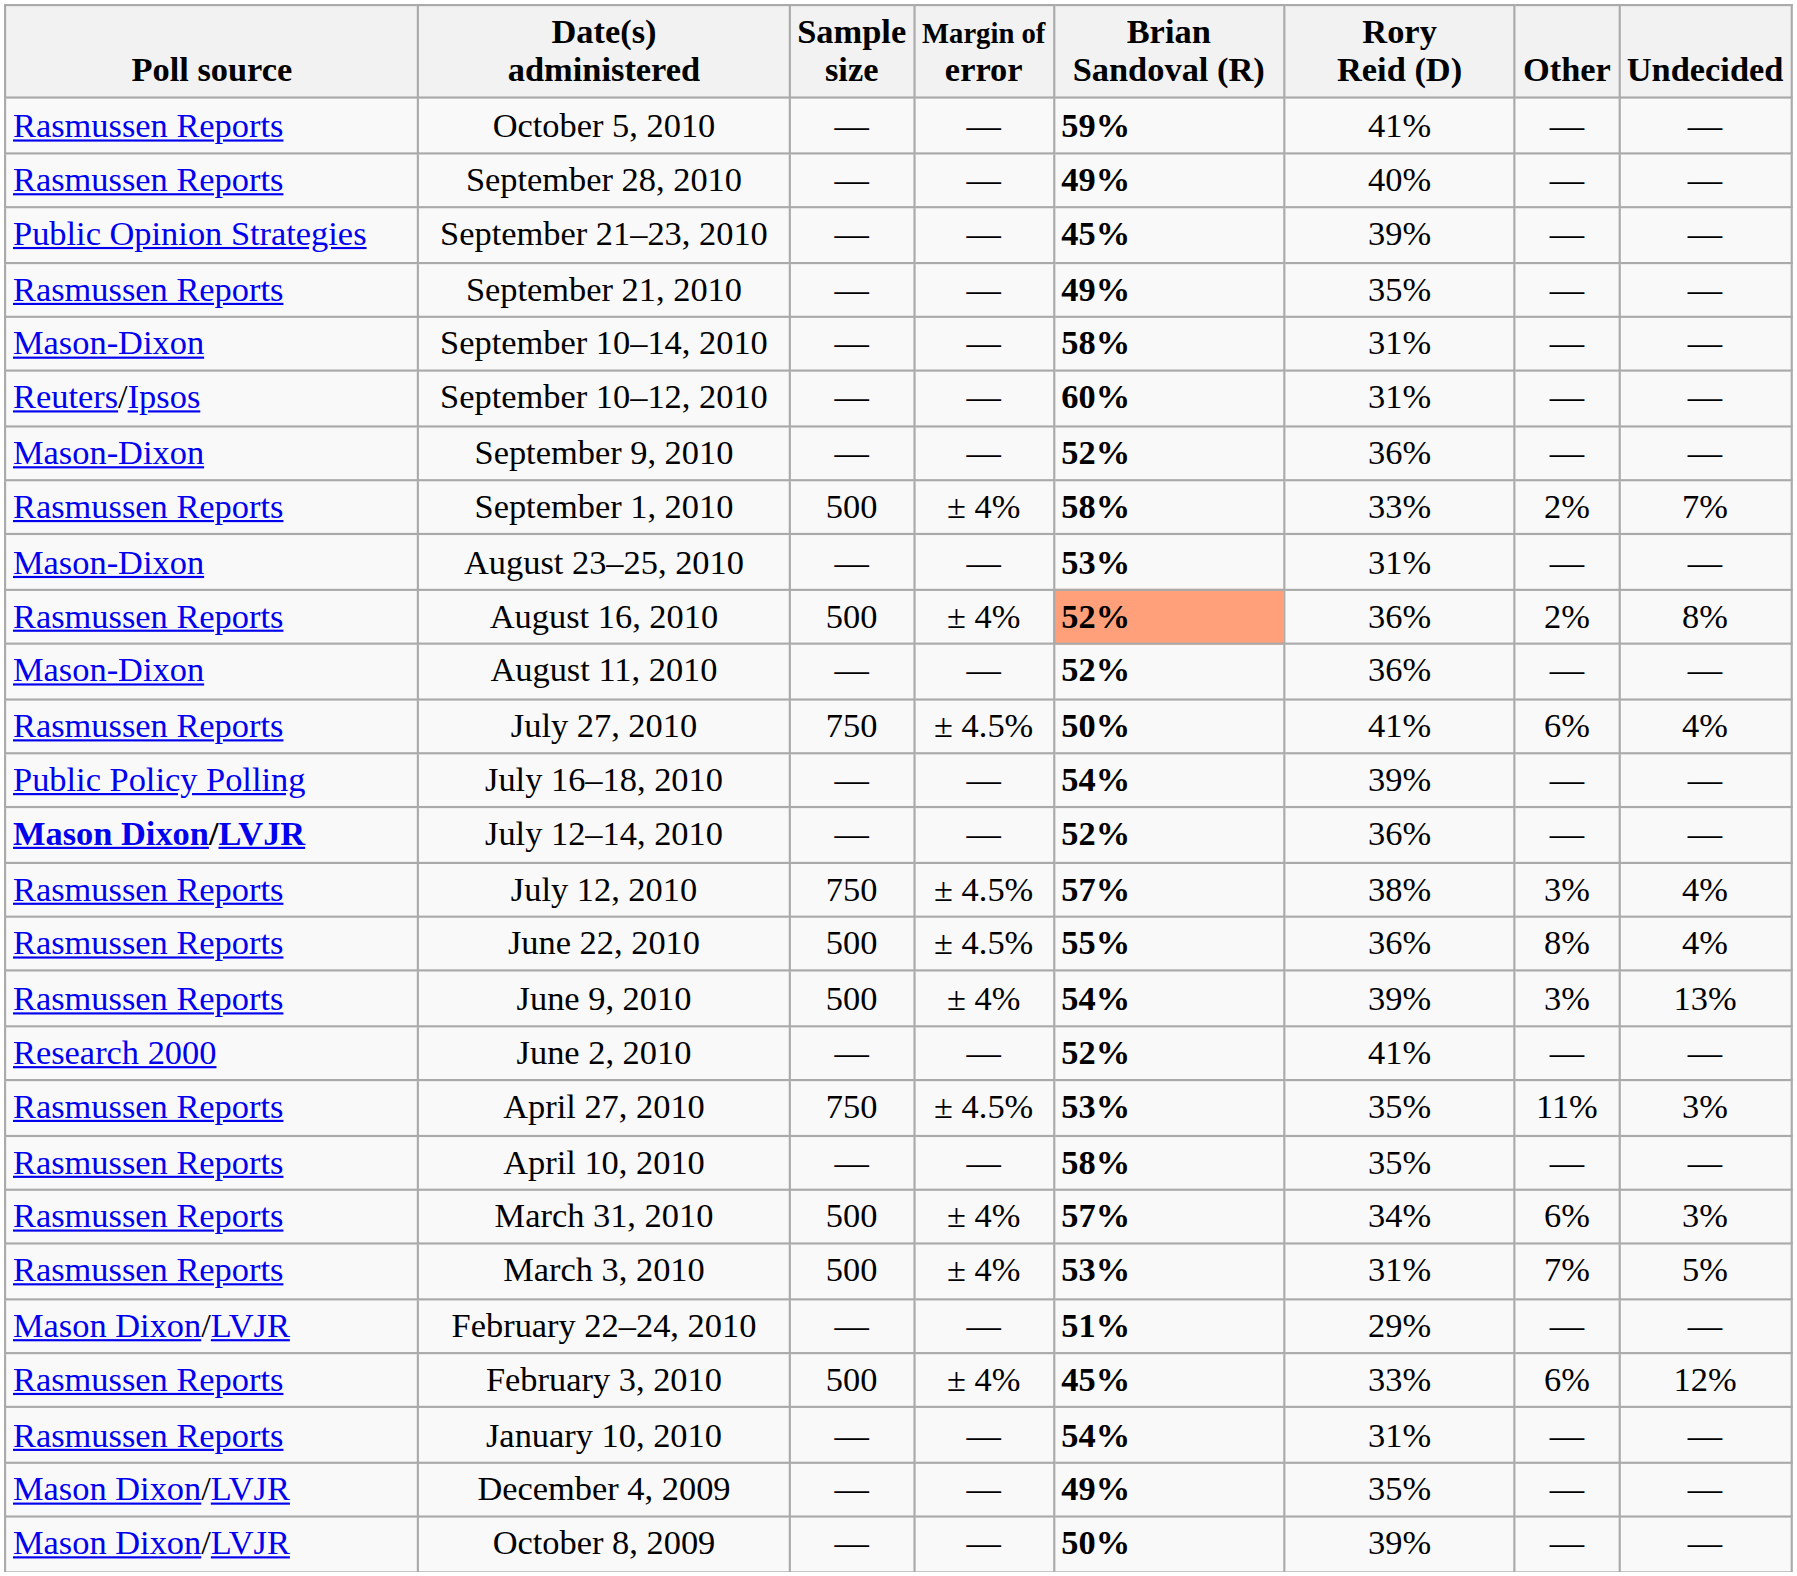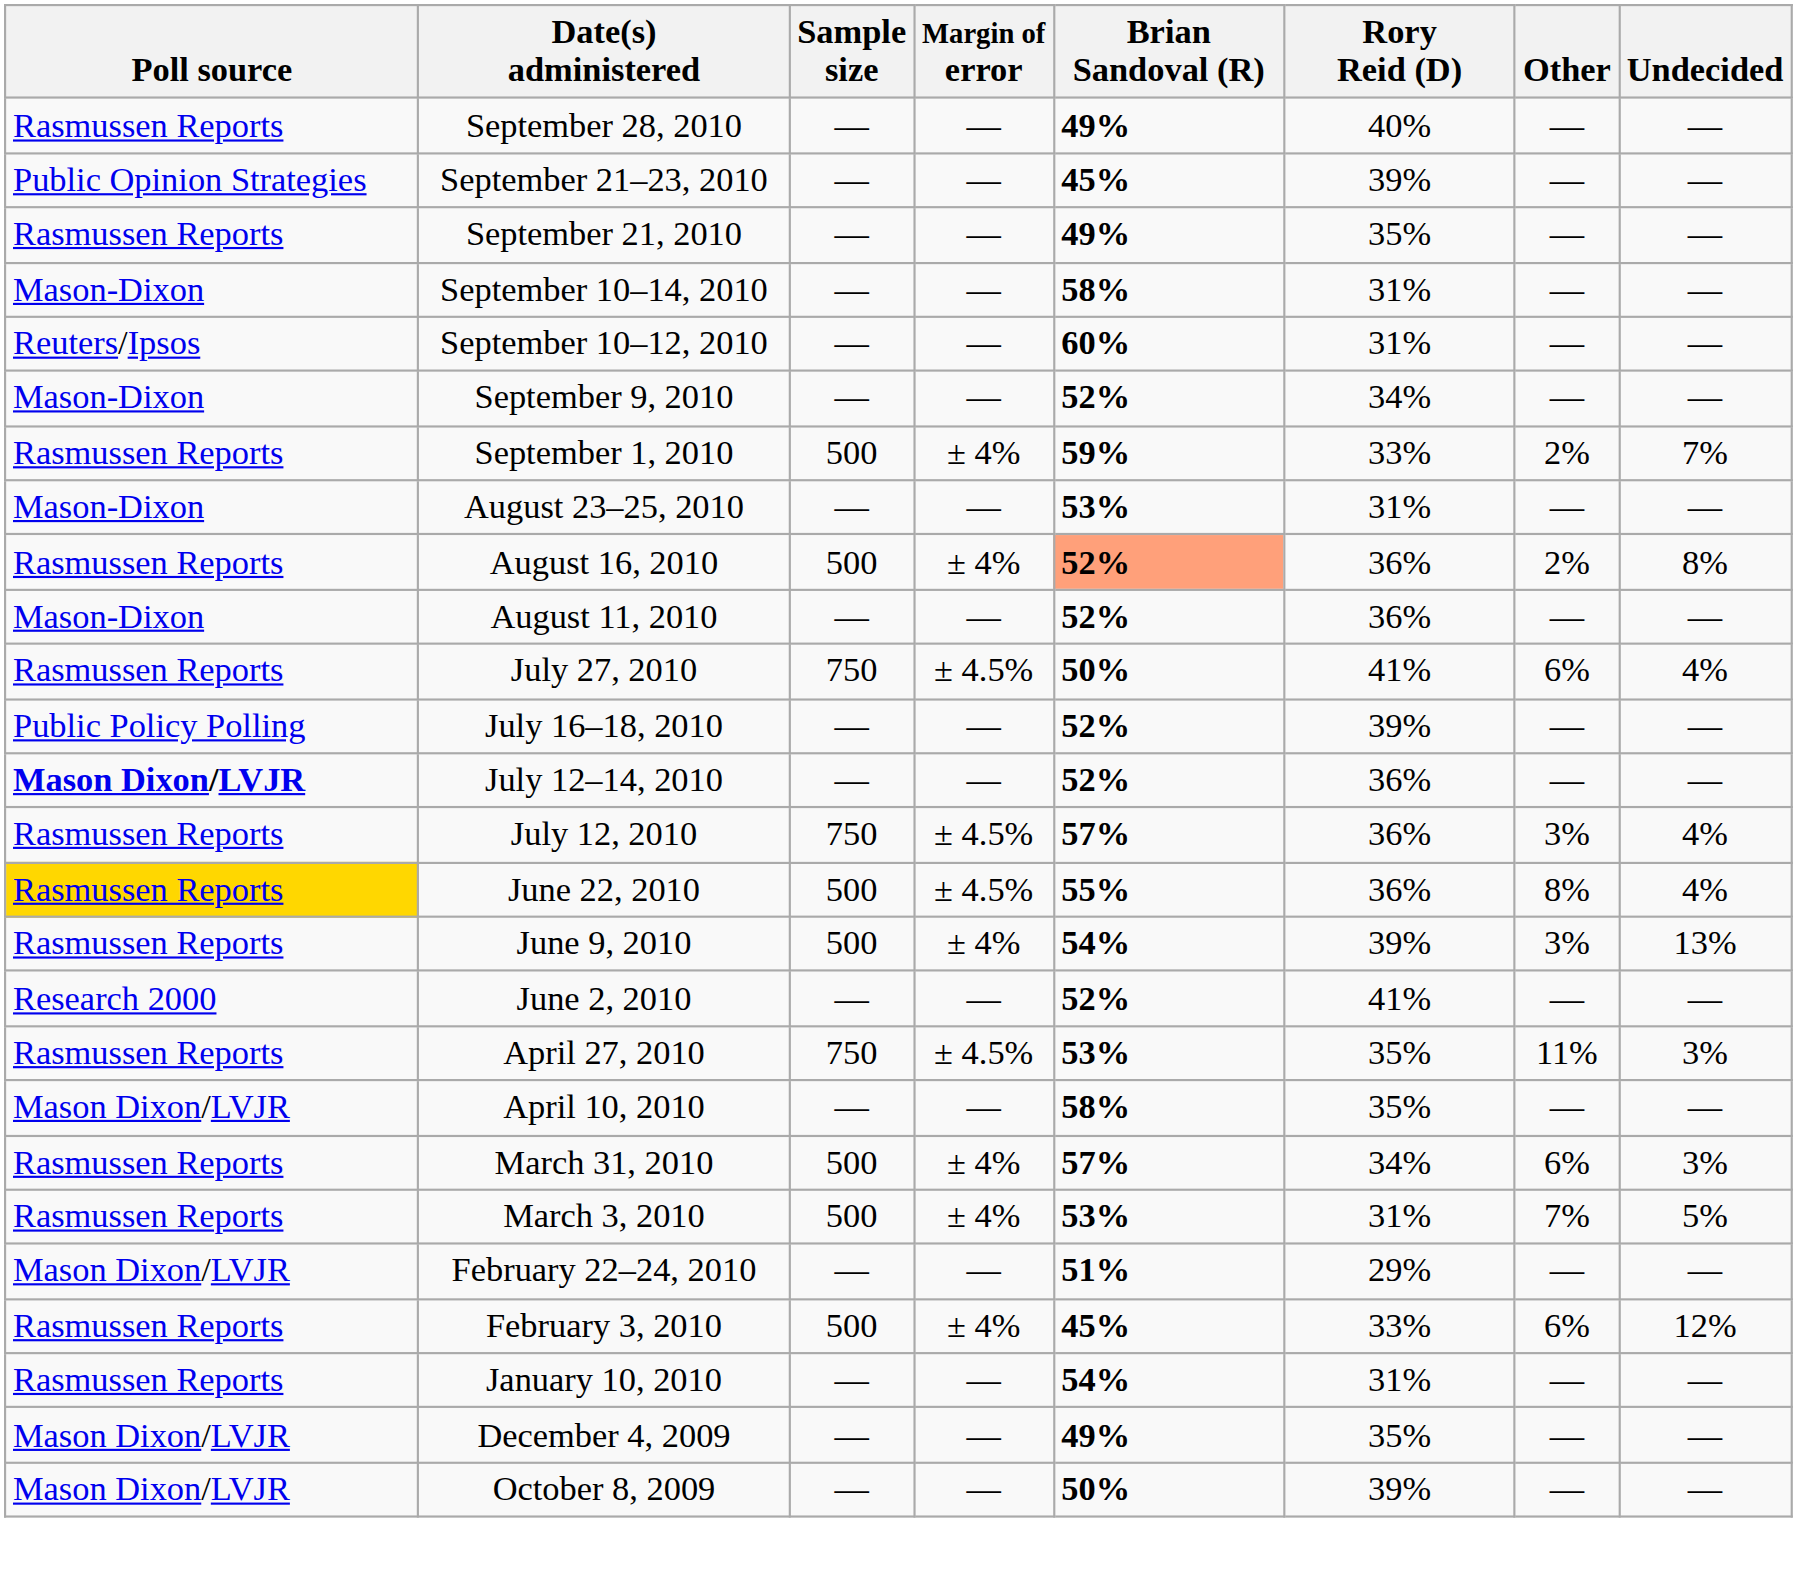- row: Rasmussen Reports | October 5, 2010 | — | — | 59% | 41% | — | —
September 9, 2010 | Rory Reid (D): 36% -> 34%
September 1, 2010 | Brian Sandoval (R): 58% -> 59%
July 16–18, 2010 | Brian Sandoval (R): 54% -> 52%
July 12, 2010 | Rory Reid (D): 38% -> 36%
June 22, 2010 | Poll source: no background -> gold background
April 10, 2010 | Poll source: Rasmussen Reports -> Mason Dixon/LVJR
